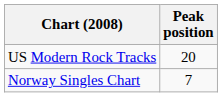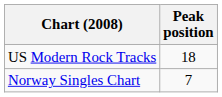US Modern Rock Tracks | Peak position: 20 -> 18
